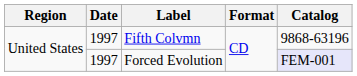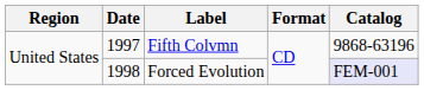Forced Evolution | Date: 1997 -> 1998
